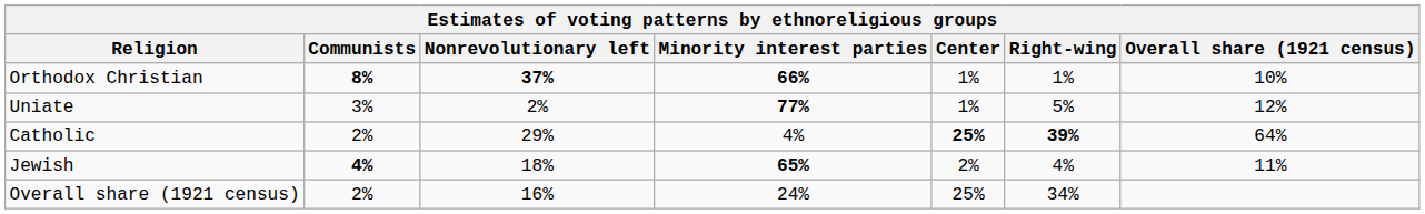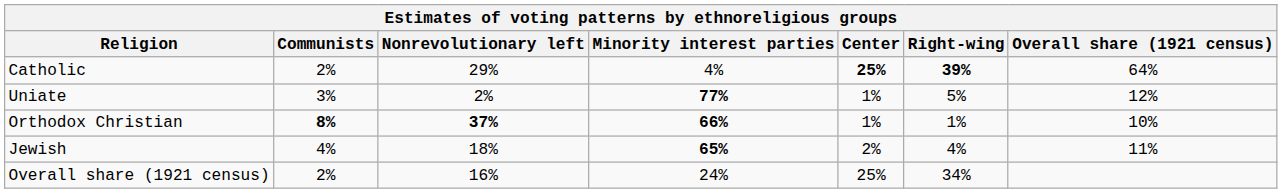rows swapped: Catholic <-> Orthodox Christian
Jewish | Communists: bold -> normal
